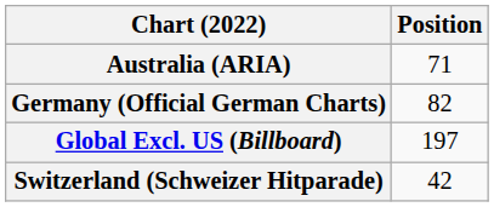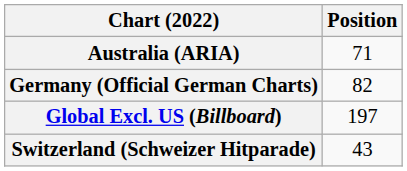Switzerland (Schweizer Hitparade) | Position: 42 -> 43
